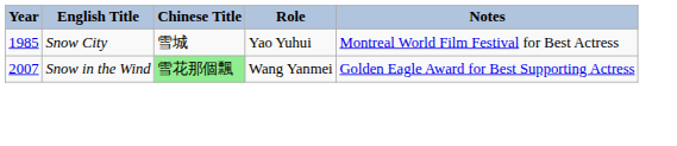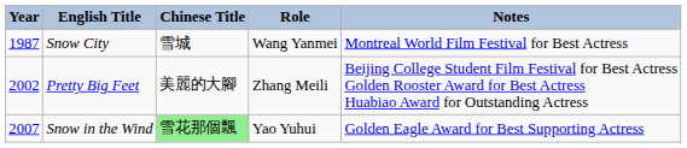Snow City | Year: 1985 -> 1987
Snow City | Role: Yao Yuhui -> Wang Yanmei
+ row: 2002 | Pretty Big Feet | 美麗的大腳 | Zhang Meili | Beijing College Student Film Festival for Best Actress Golden Rooster Award for Best Actress Huabiao Award for Outstanding Actress
Snow in the Wind | Role: Wang Yanmei -> Yao Yuhui
